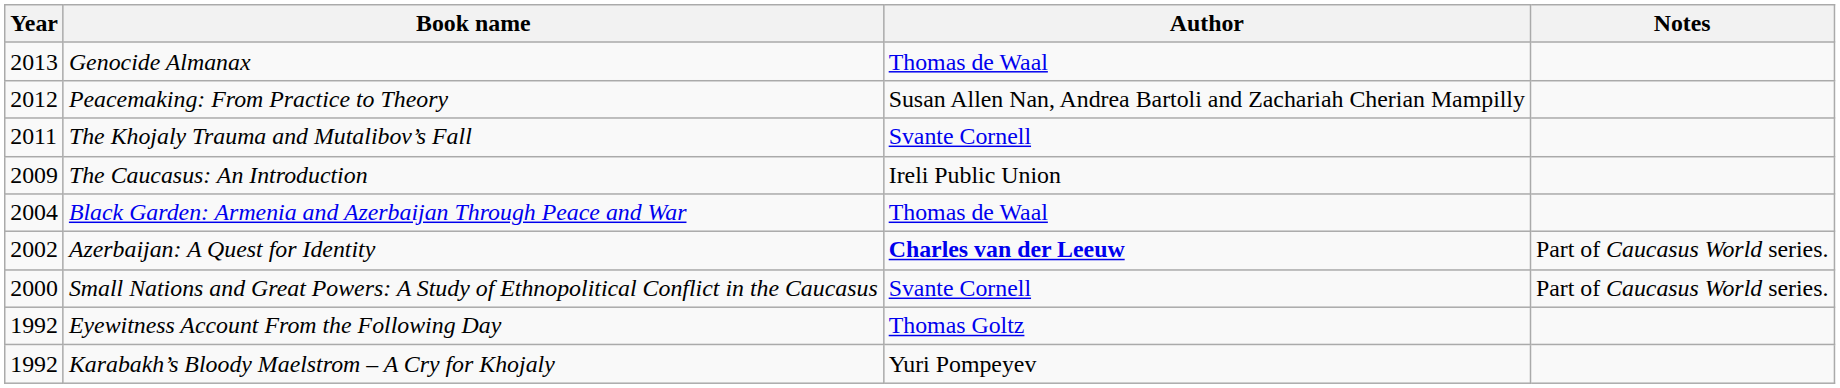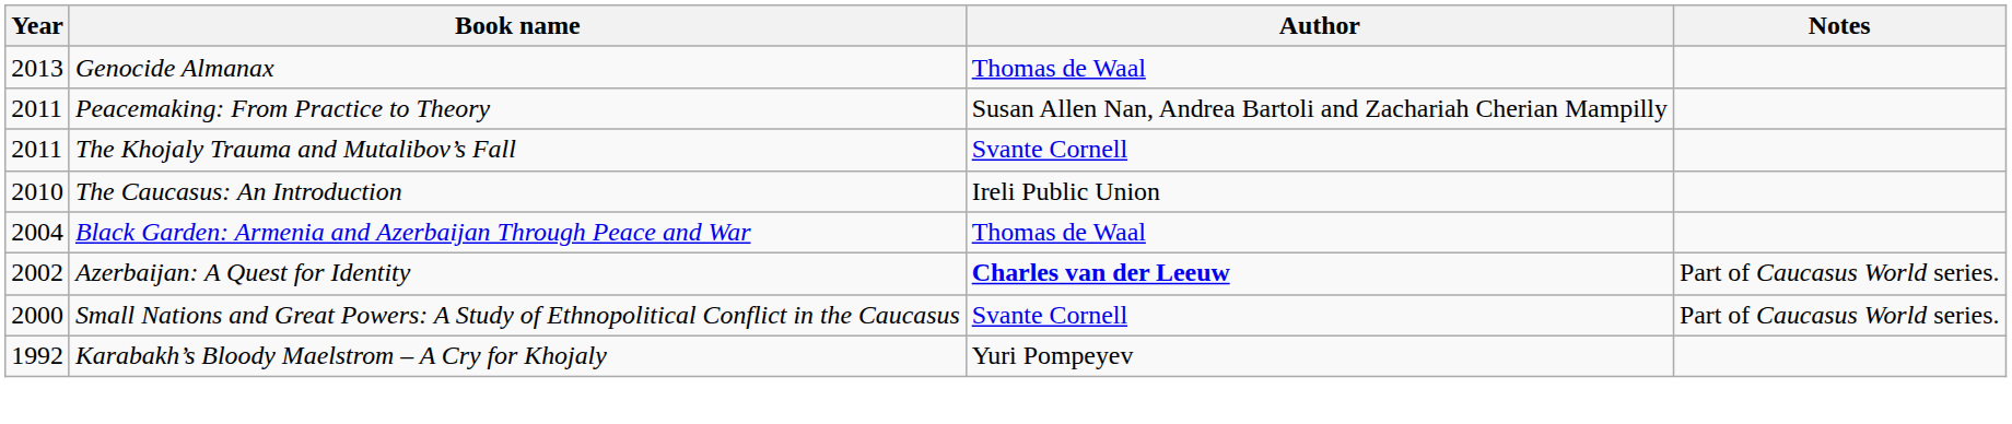Peacemaking: From Practice to Theory | Year: 2012 -> 2011
The Caucasus: An Introduction | Year: 2009 -> 2010
- row: 1992 | Eyewitness Account From the Following Day | Thomas Goltz
